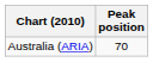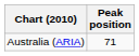Australia (ARIA) | Peak position: 70 -> 71
